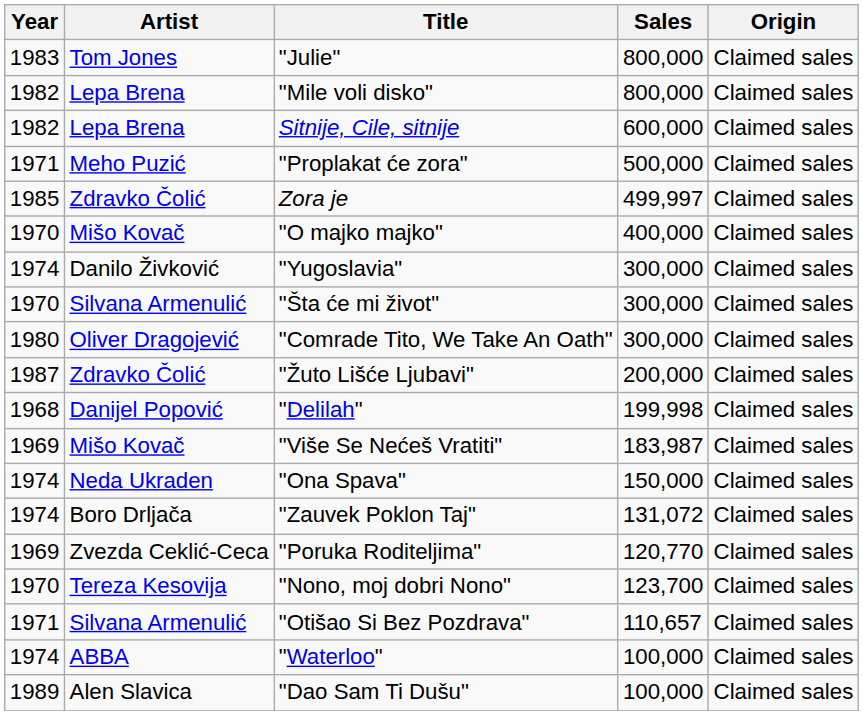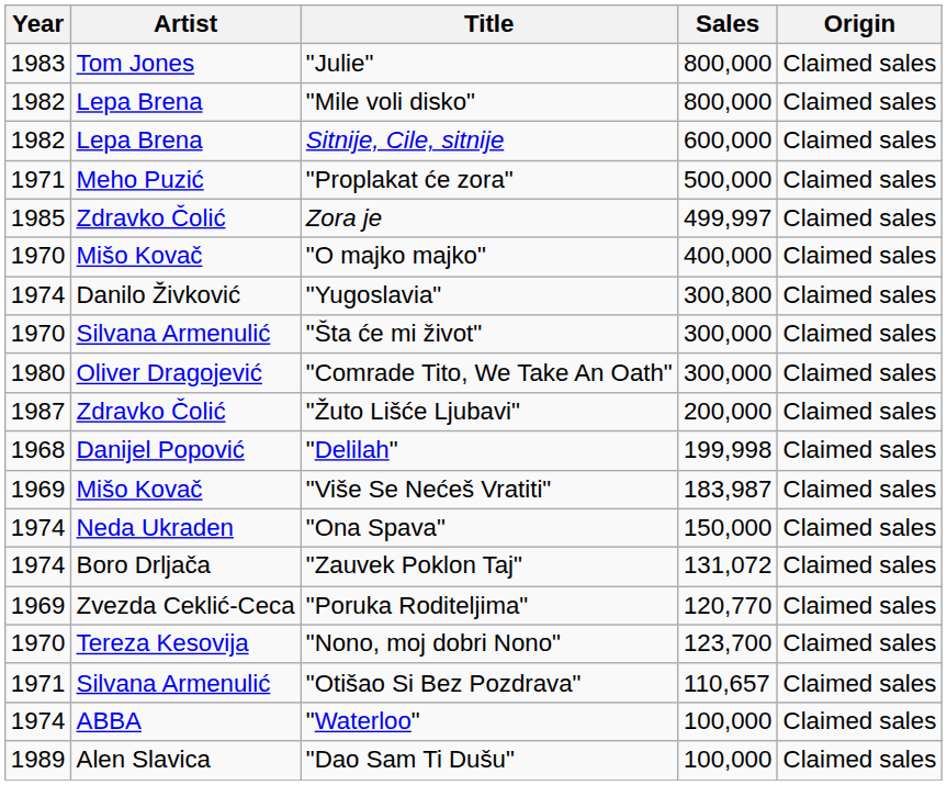"Yugoslavia" | Sales: 300,000 -> 300,800
